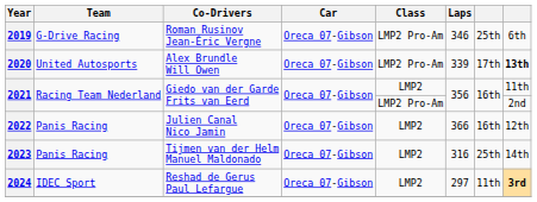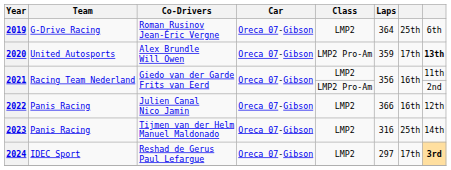2019 | Class: LMP2 Pro-Am -> LMP2
2019 | Laps: 346 -> 364
2020 | Laps: 339 -> 359
2024 | column 7: 11th -> 17th
